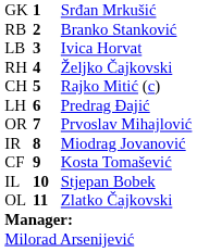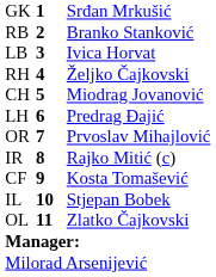CH | column 3: Rajko Mitić (c) -> Miodrag Jovanović
IR | column 3: Miodrag Jovanović -> Rajko Mitić (c)
